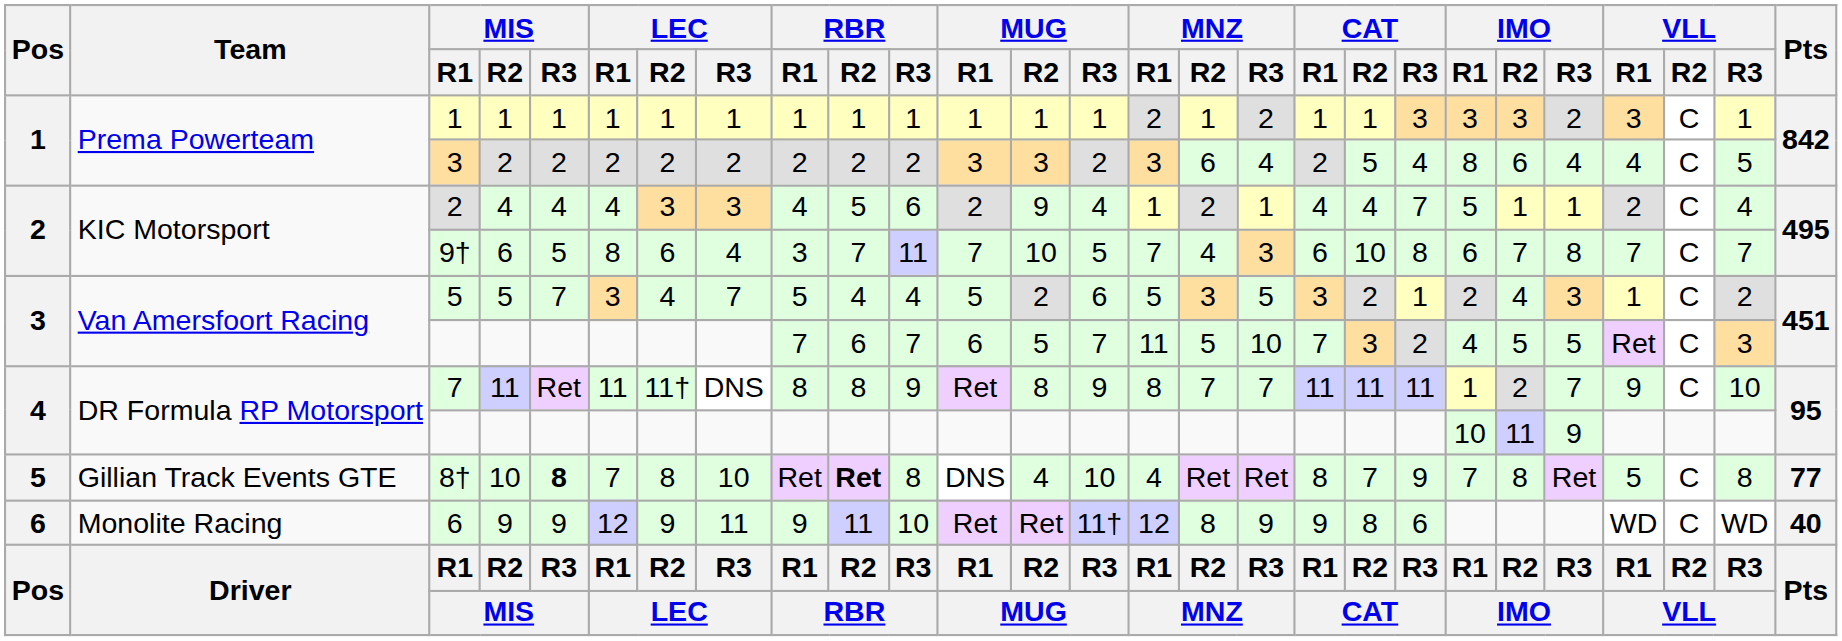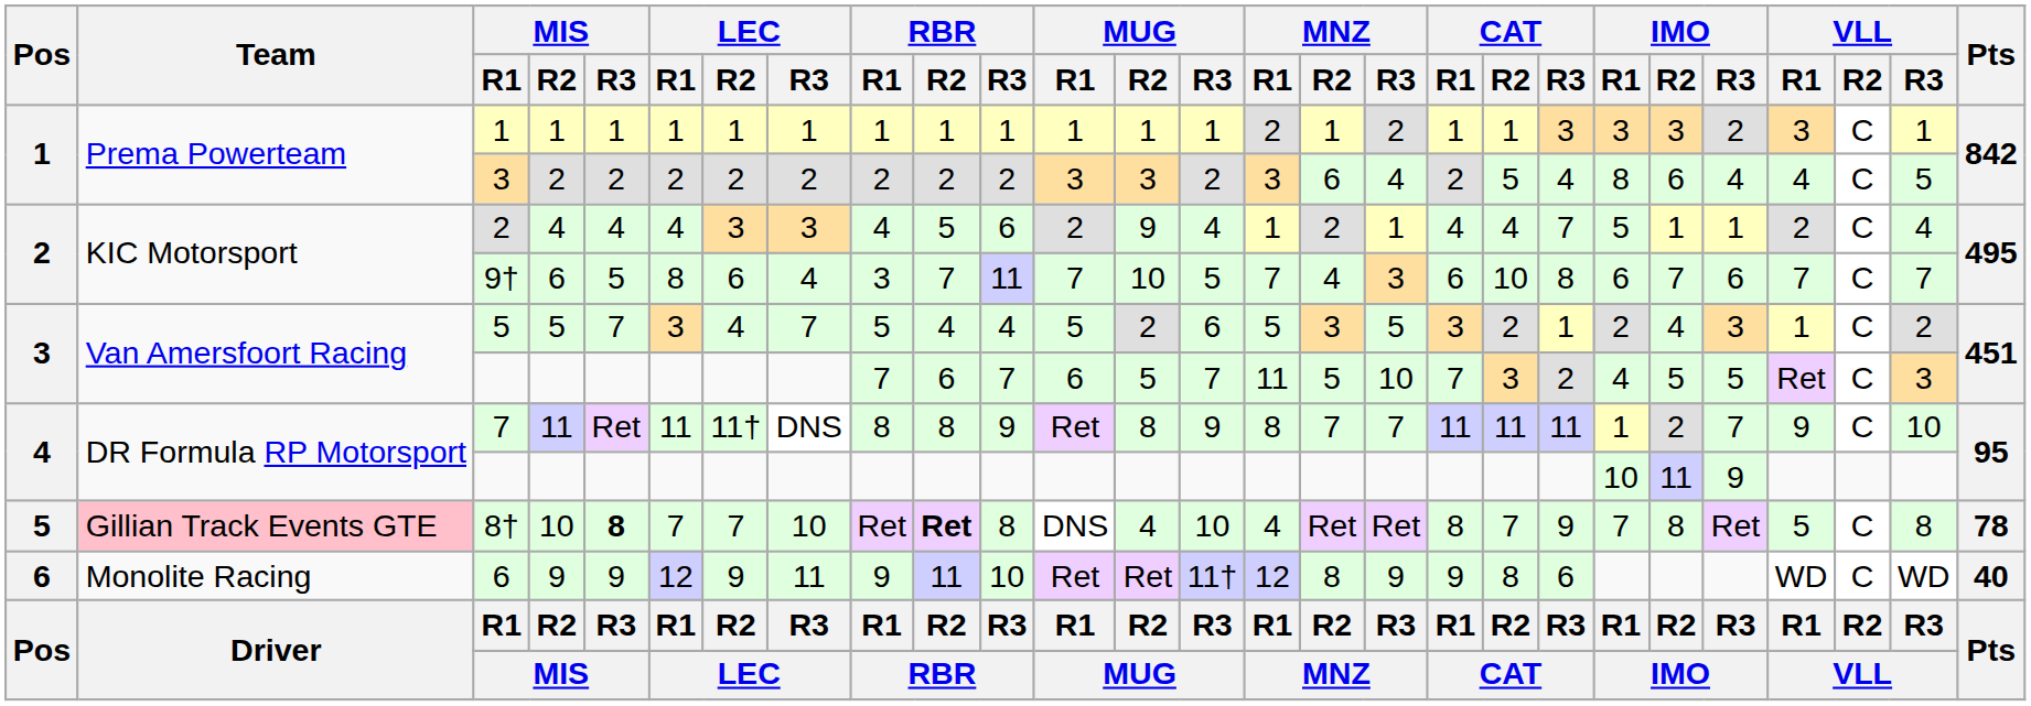9† | IMO / R3: 8 -> 6
8† | Team: no background -> pink background
8† | LEC / R2: 8 -> 7
8† | Pts: 77 -> 78
